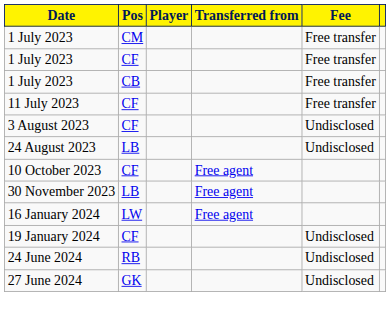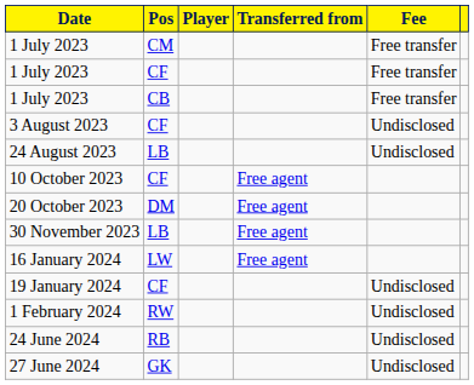- row: 11 July 2023 | CF | Free transfer
+ row: 20 October 2023 | DM | Free agent
+ row: 1 February 2024 | RW | Undisclosed
